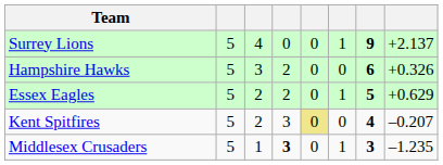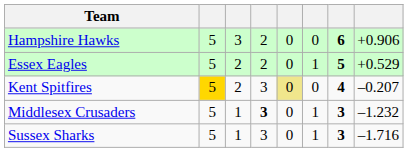- row: Surrey Lions | 5 | 4 | 0 | 0 | 1 | 9 | +2.137
Hampshire Hawks | column 8: +0.326 -> +0.906
Essex Eagles | column 8: +0.629 -> +0.529
Kent Spitfires | column 2: no background -> gold background
Middlesex Crusaders | column 8: –1.235 -> –1.232
+ row: Sussex Sharks | 5 | 1 | 3 | 0 | 1 | 3 | –1.716
